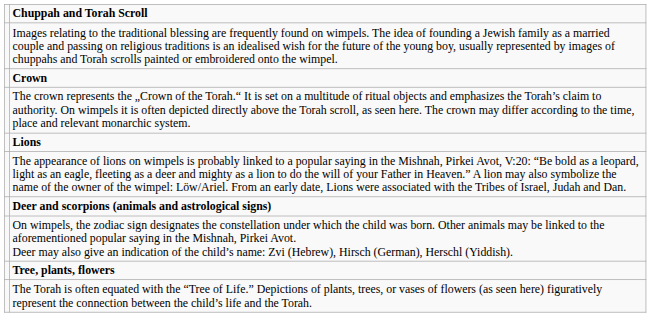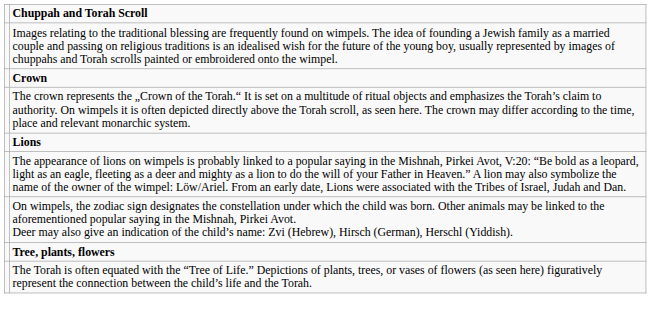- row: Deer and scorpions (animals and astrological signs)
